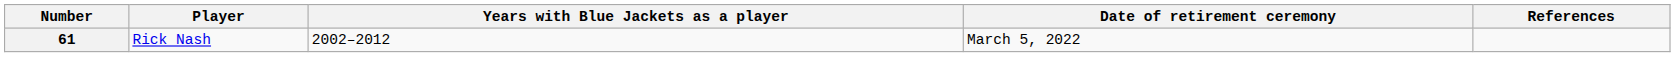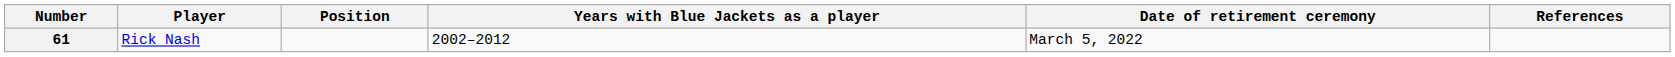+ column: Position
